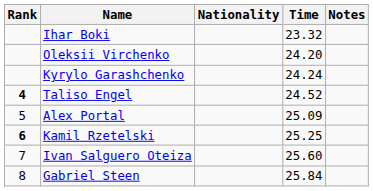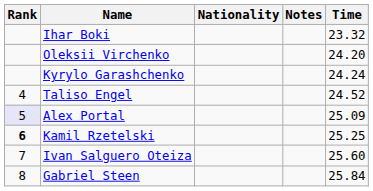columns swapped: Time <-> Notes
Taliso Engel | Rank: bold -> normal
Alex Portal | Rank: no background -> lavender background
